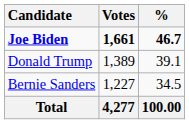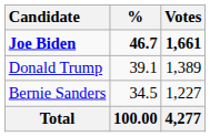columns swapped: Votes <-> %
